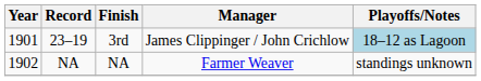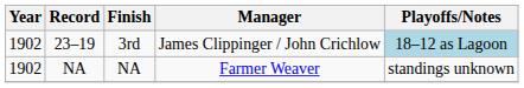23–19 | Year: 1901 -> 1902
